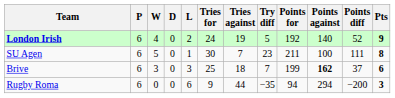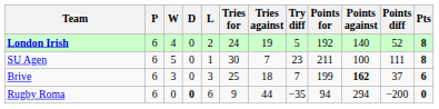London Irish | Pts: 9 -> 8
Rugby Roma | D: normal -> bold
Rugby Roma | Pts: 3 -> 0
